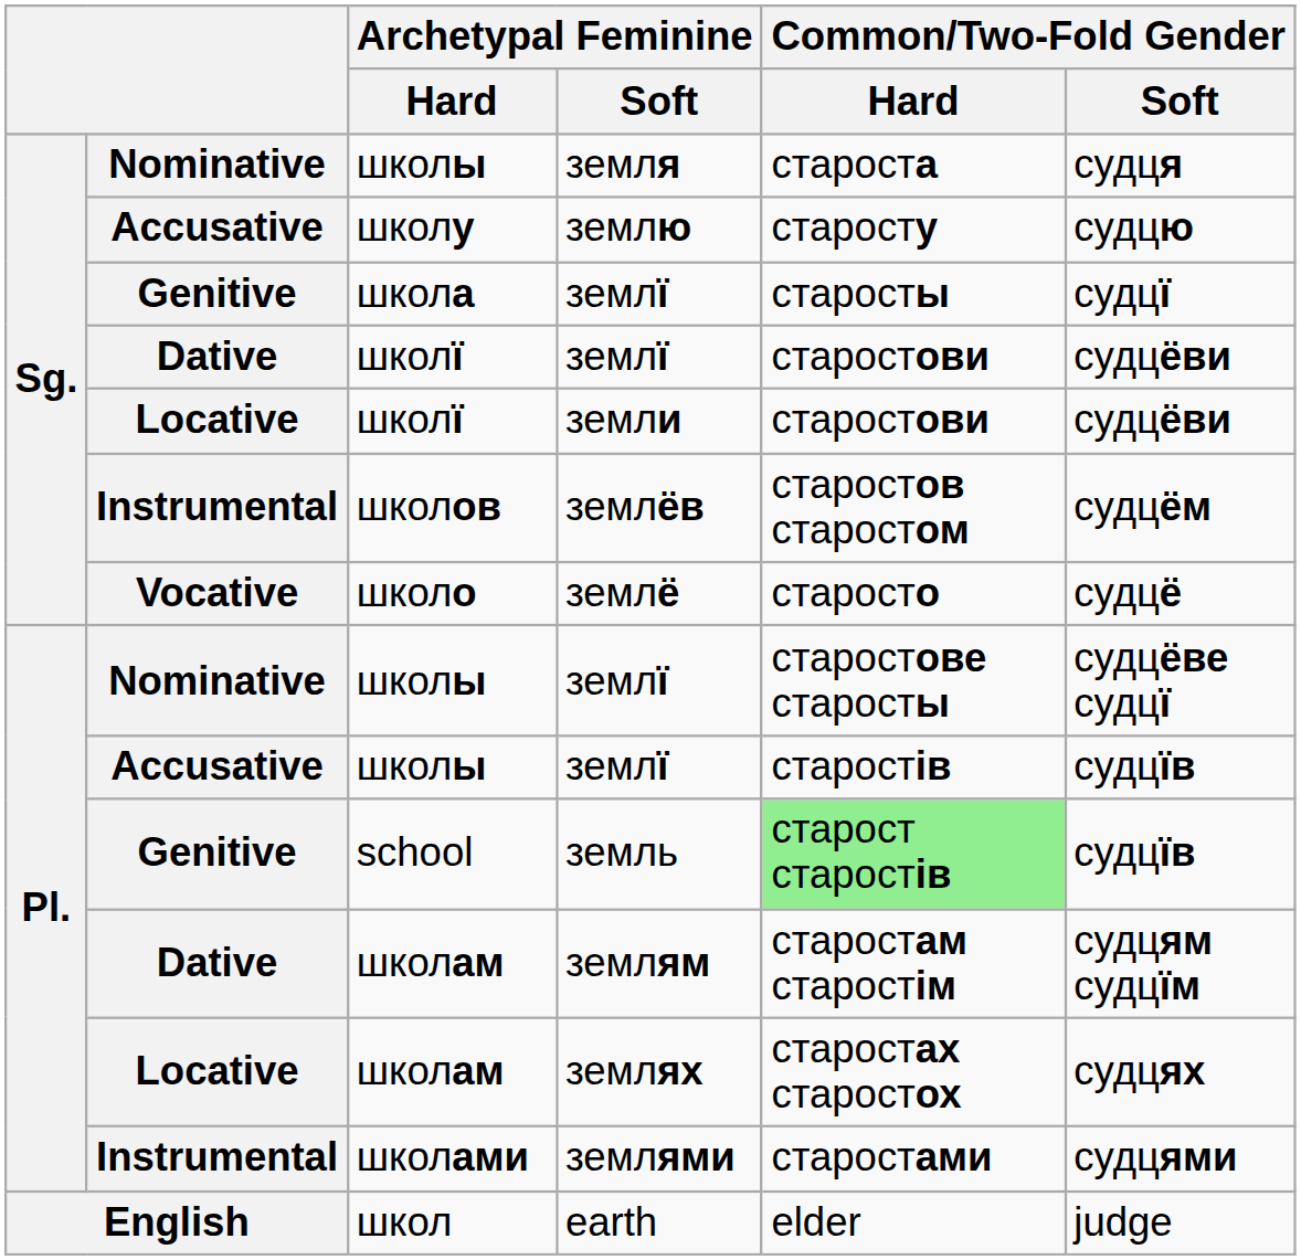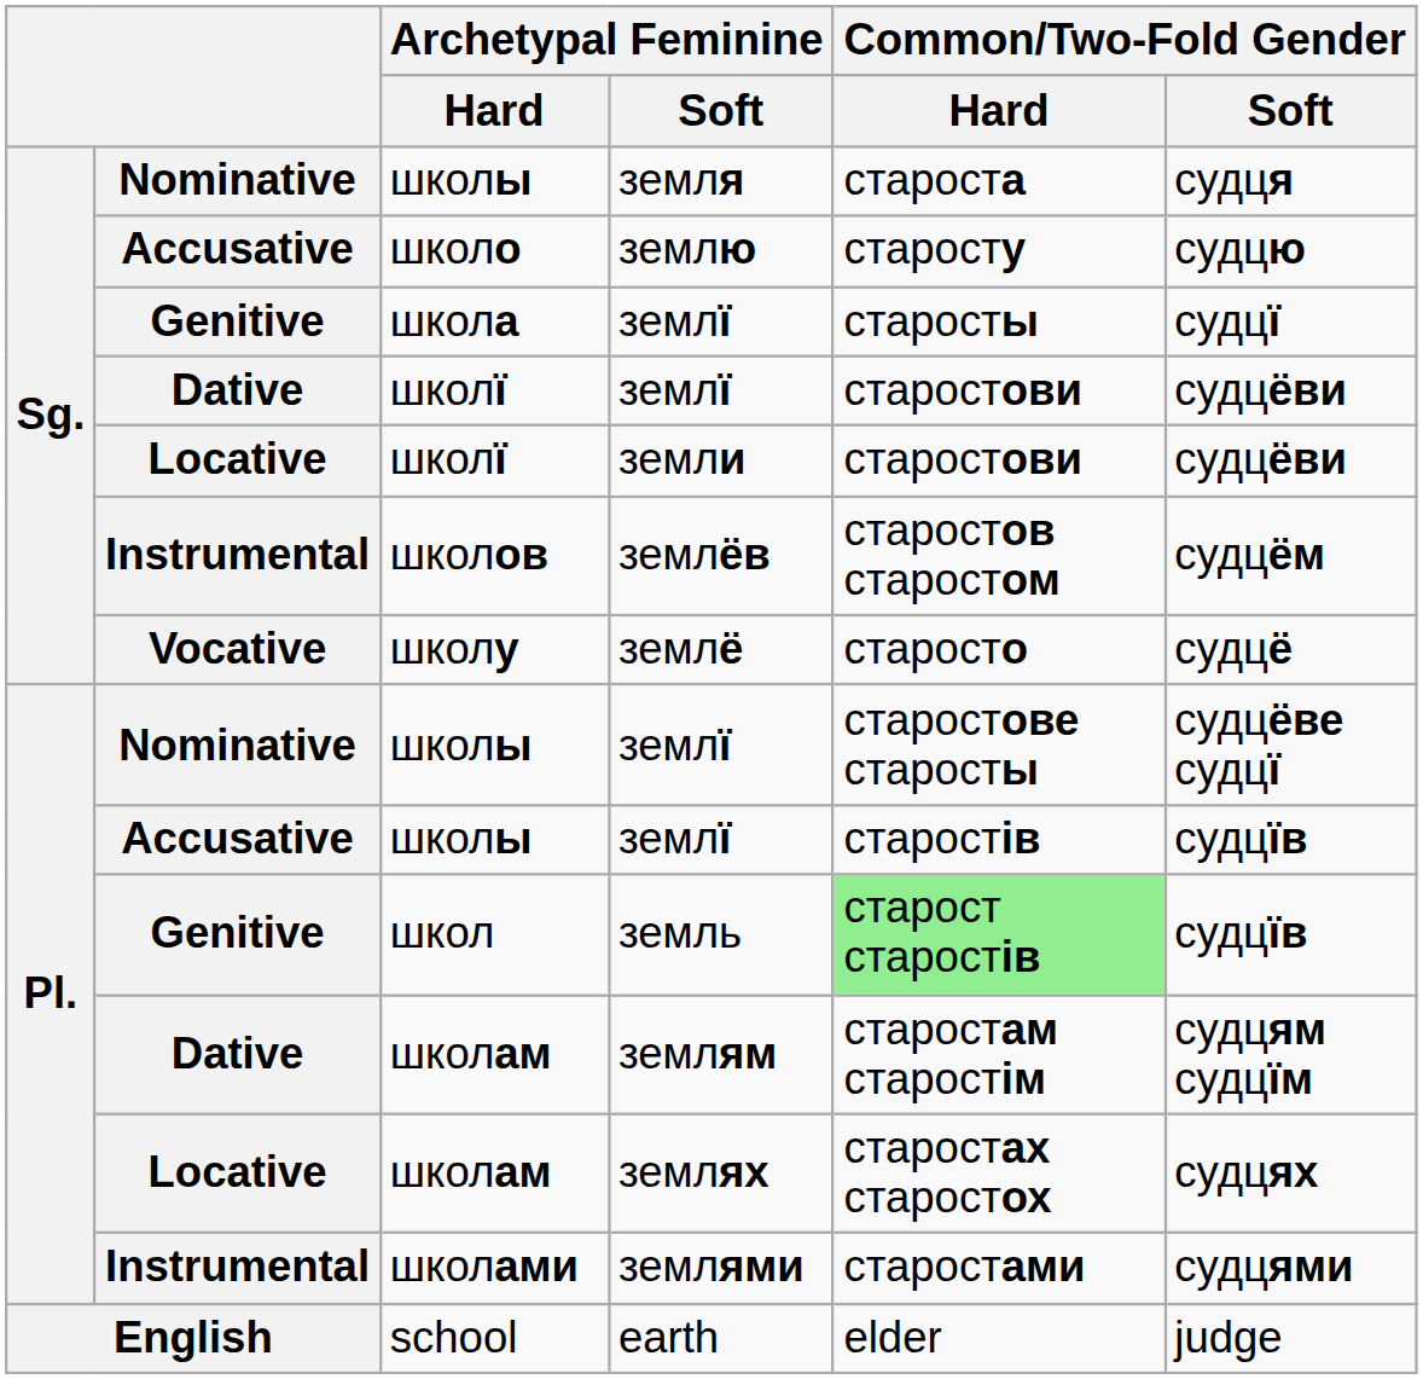землю | Archetypal Feminine / Hard: школу -> школо
землё | Archetypal Feminine / Hard: школо -> школу
земль | Archetypal Feminine / Hard: school -> школ
earth | Archetypal Feminine / Hard: школ -> school
